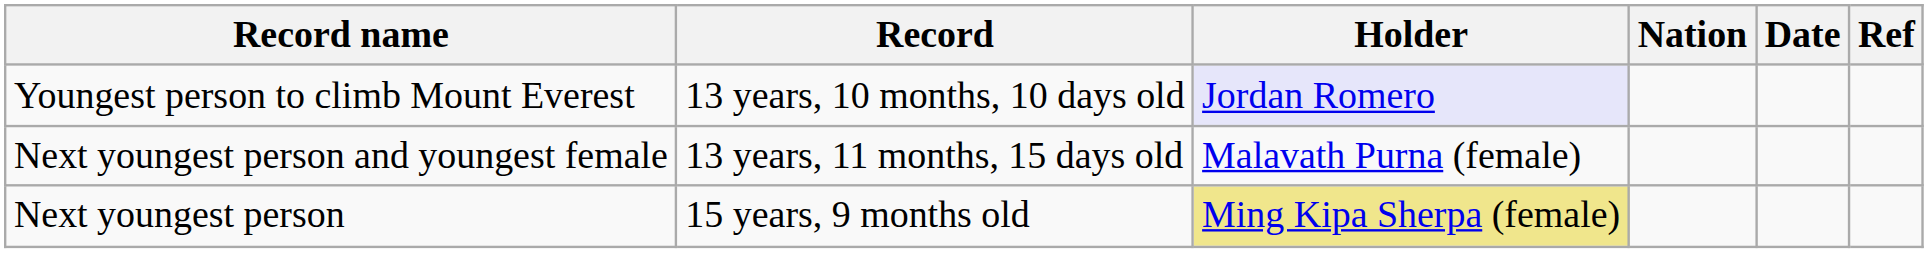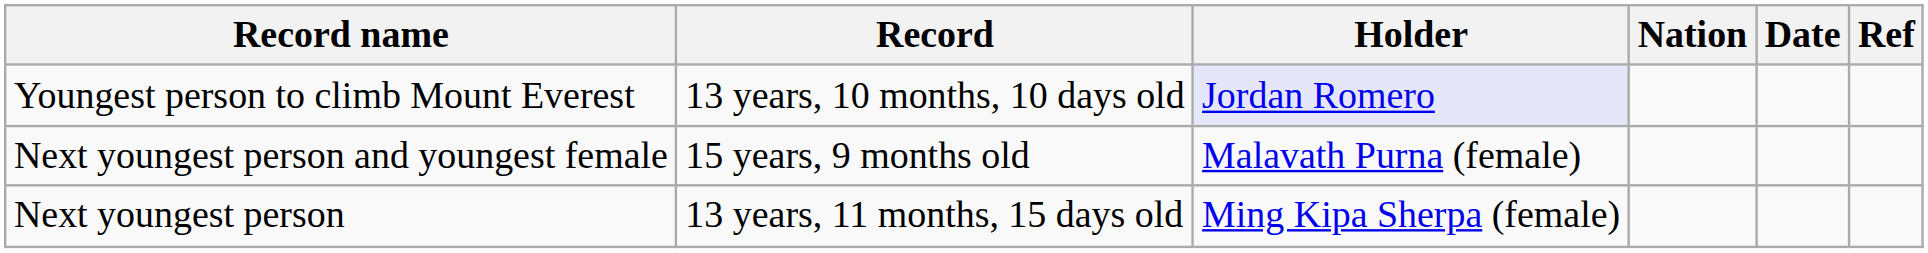Next youngest person and youngest female | Record: 13 years, 11 months, 15 days old -> 15 years, 9 months old
Next youngest person | Record: 15 years, 9 months old -> 13 years, 11 months, 15 days old
Next youngest person | Holder: khaki background -> no background
